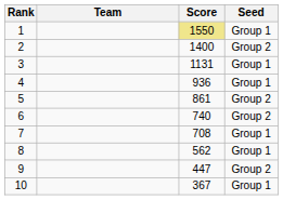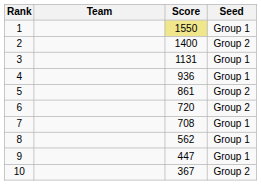6 | Score: 740 -> 720
9 | Seed: Group 2 -> Group 1
10 | Seed: Group 1 -> Group 2
